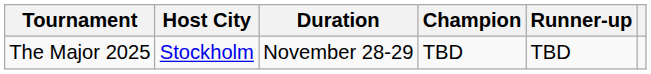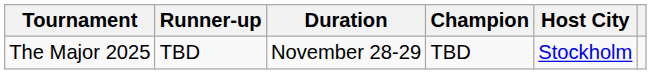columns swapped: Host City <-> Runner-up
